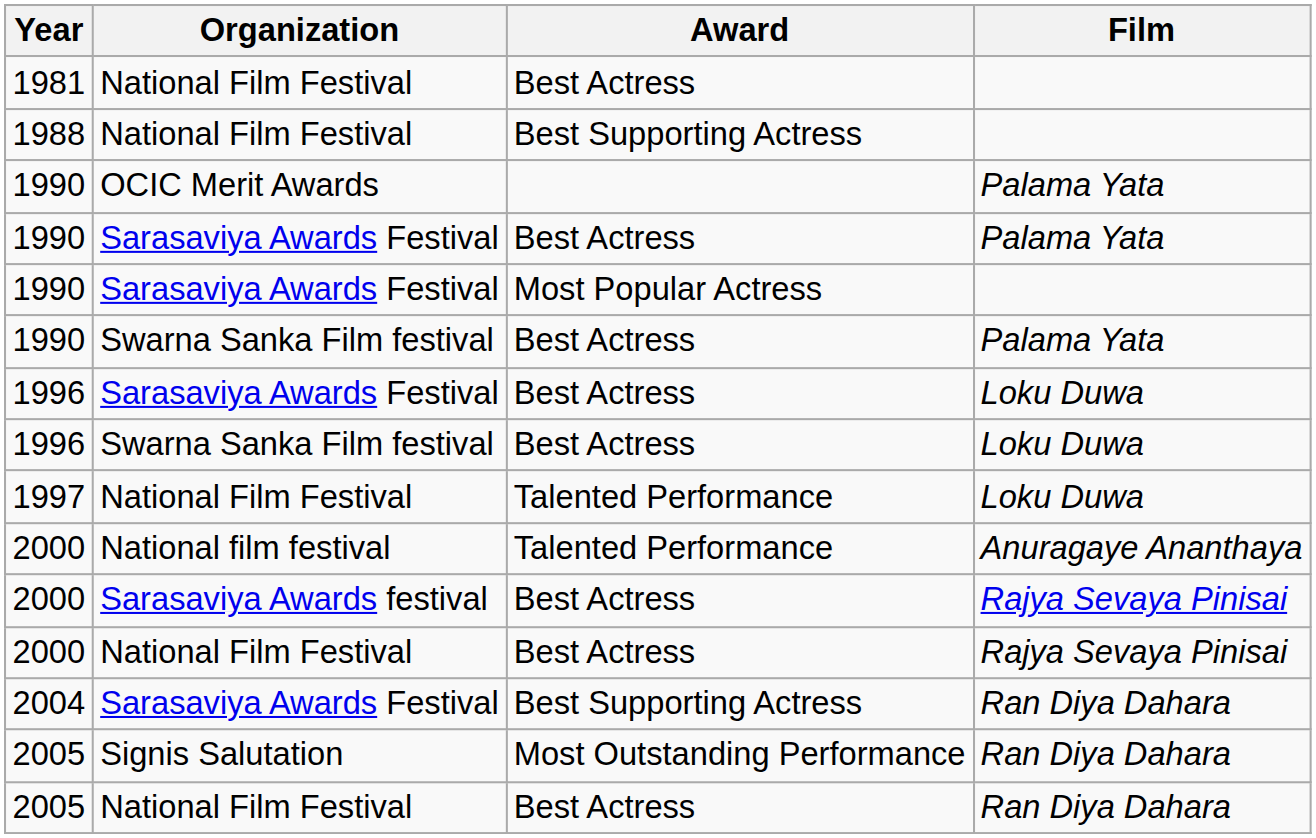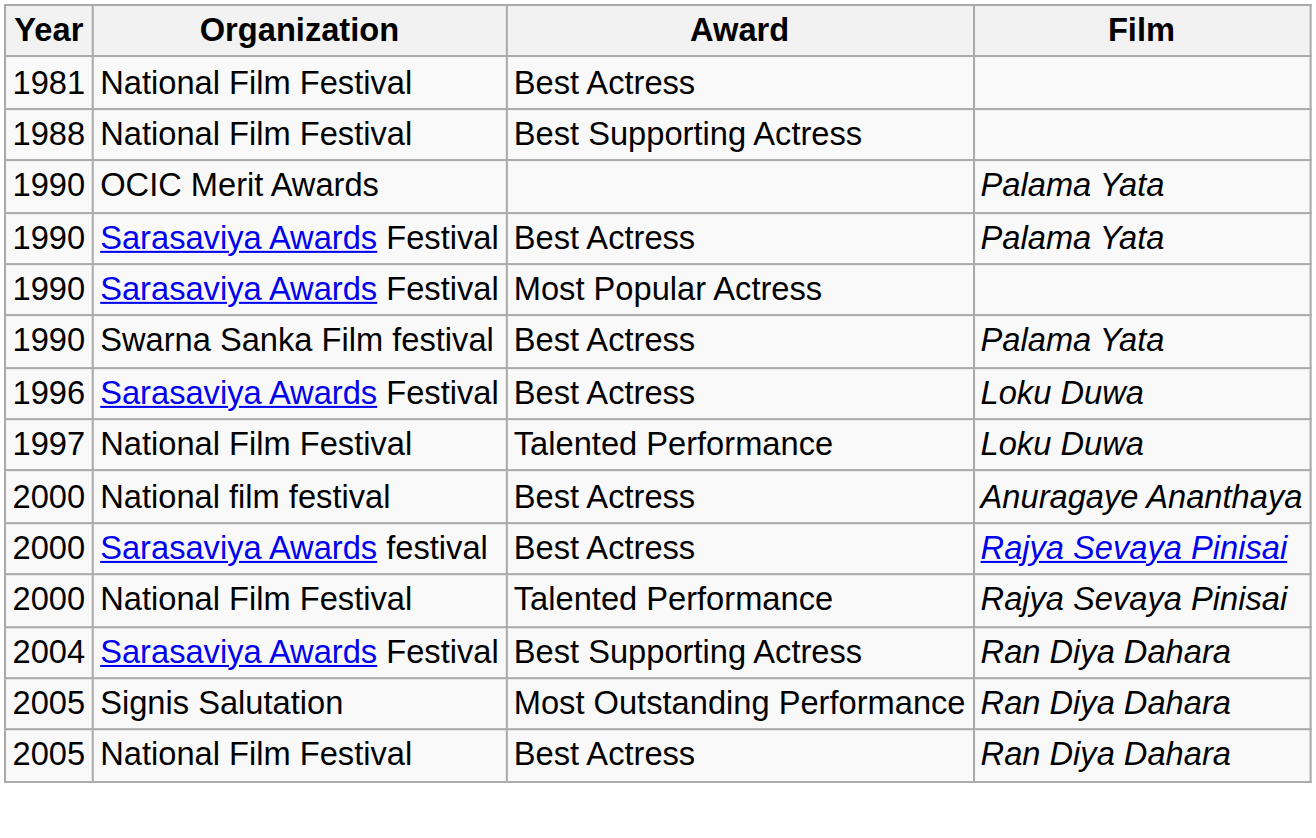- row: 1996 | Swarna Sanka Film festival | Best Actress | Loku Duwa
2000 / National film festival | Award: Talented Performance -> Best Actress
2000 / National Film Festival | Award: Best Actress -> Talented Performance
